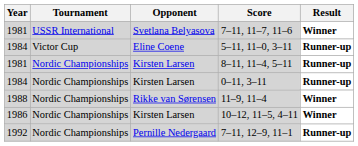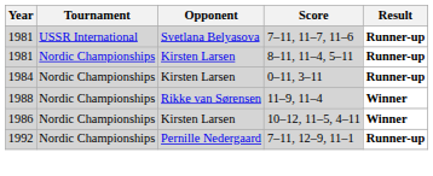7–11, 11–7, 11–6 | Result: Winner -> Runner-up
- row: 1984 | Victor Cup | Eline Coene | 5–11, 11–0, 3–11 | Runner-up
